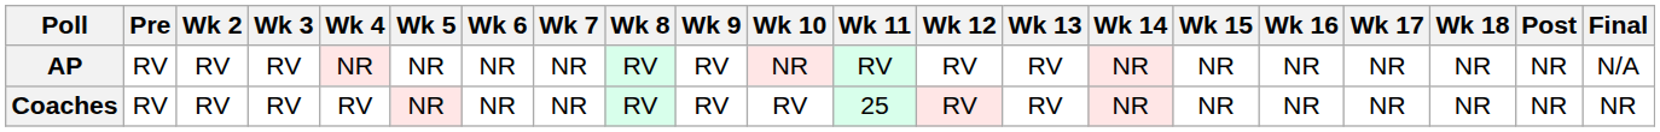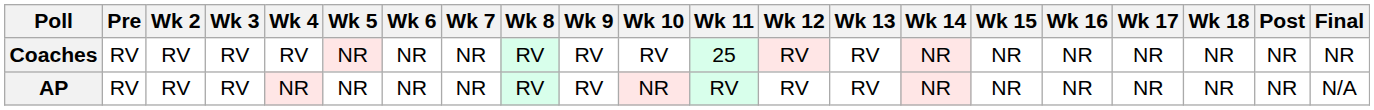rows swapped: AP <-> Coaches
